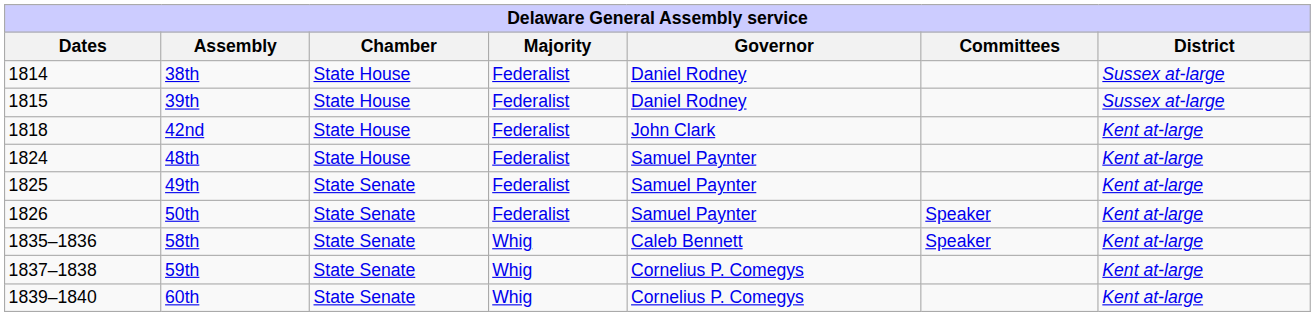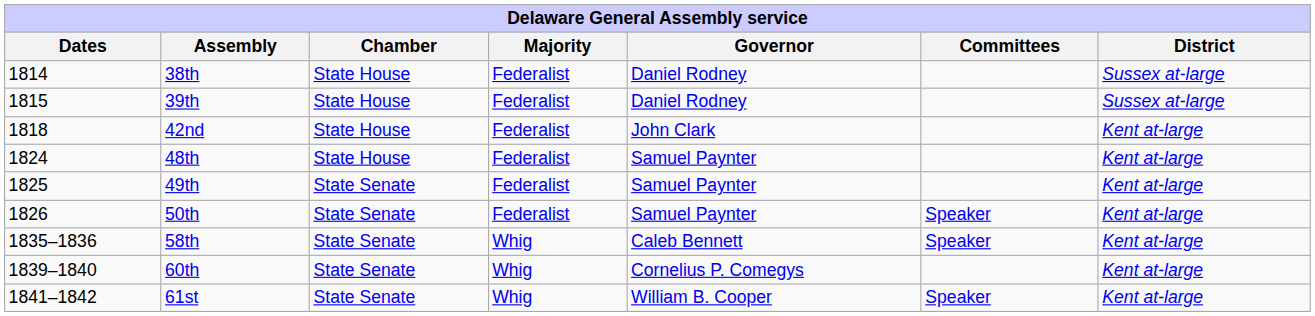- row: 1837–1838 | 59th | State Senate | Whig | Cornelius P. Comegys | Kent at-large
+ row: 1841–1842 | 61st | State Senate | Whig | William B. Cooper | Speaker | Kent at-large
